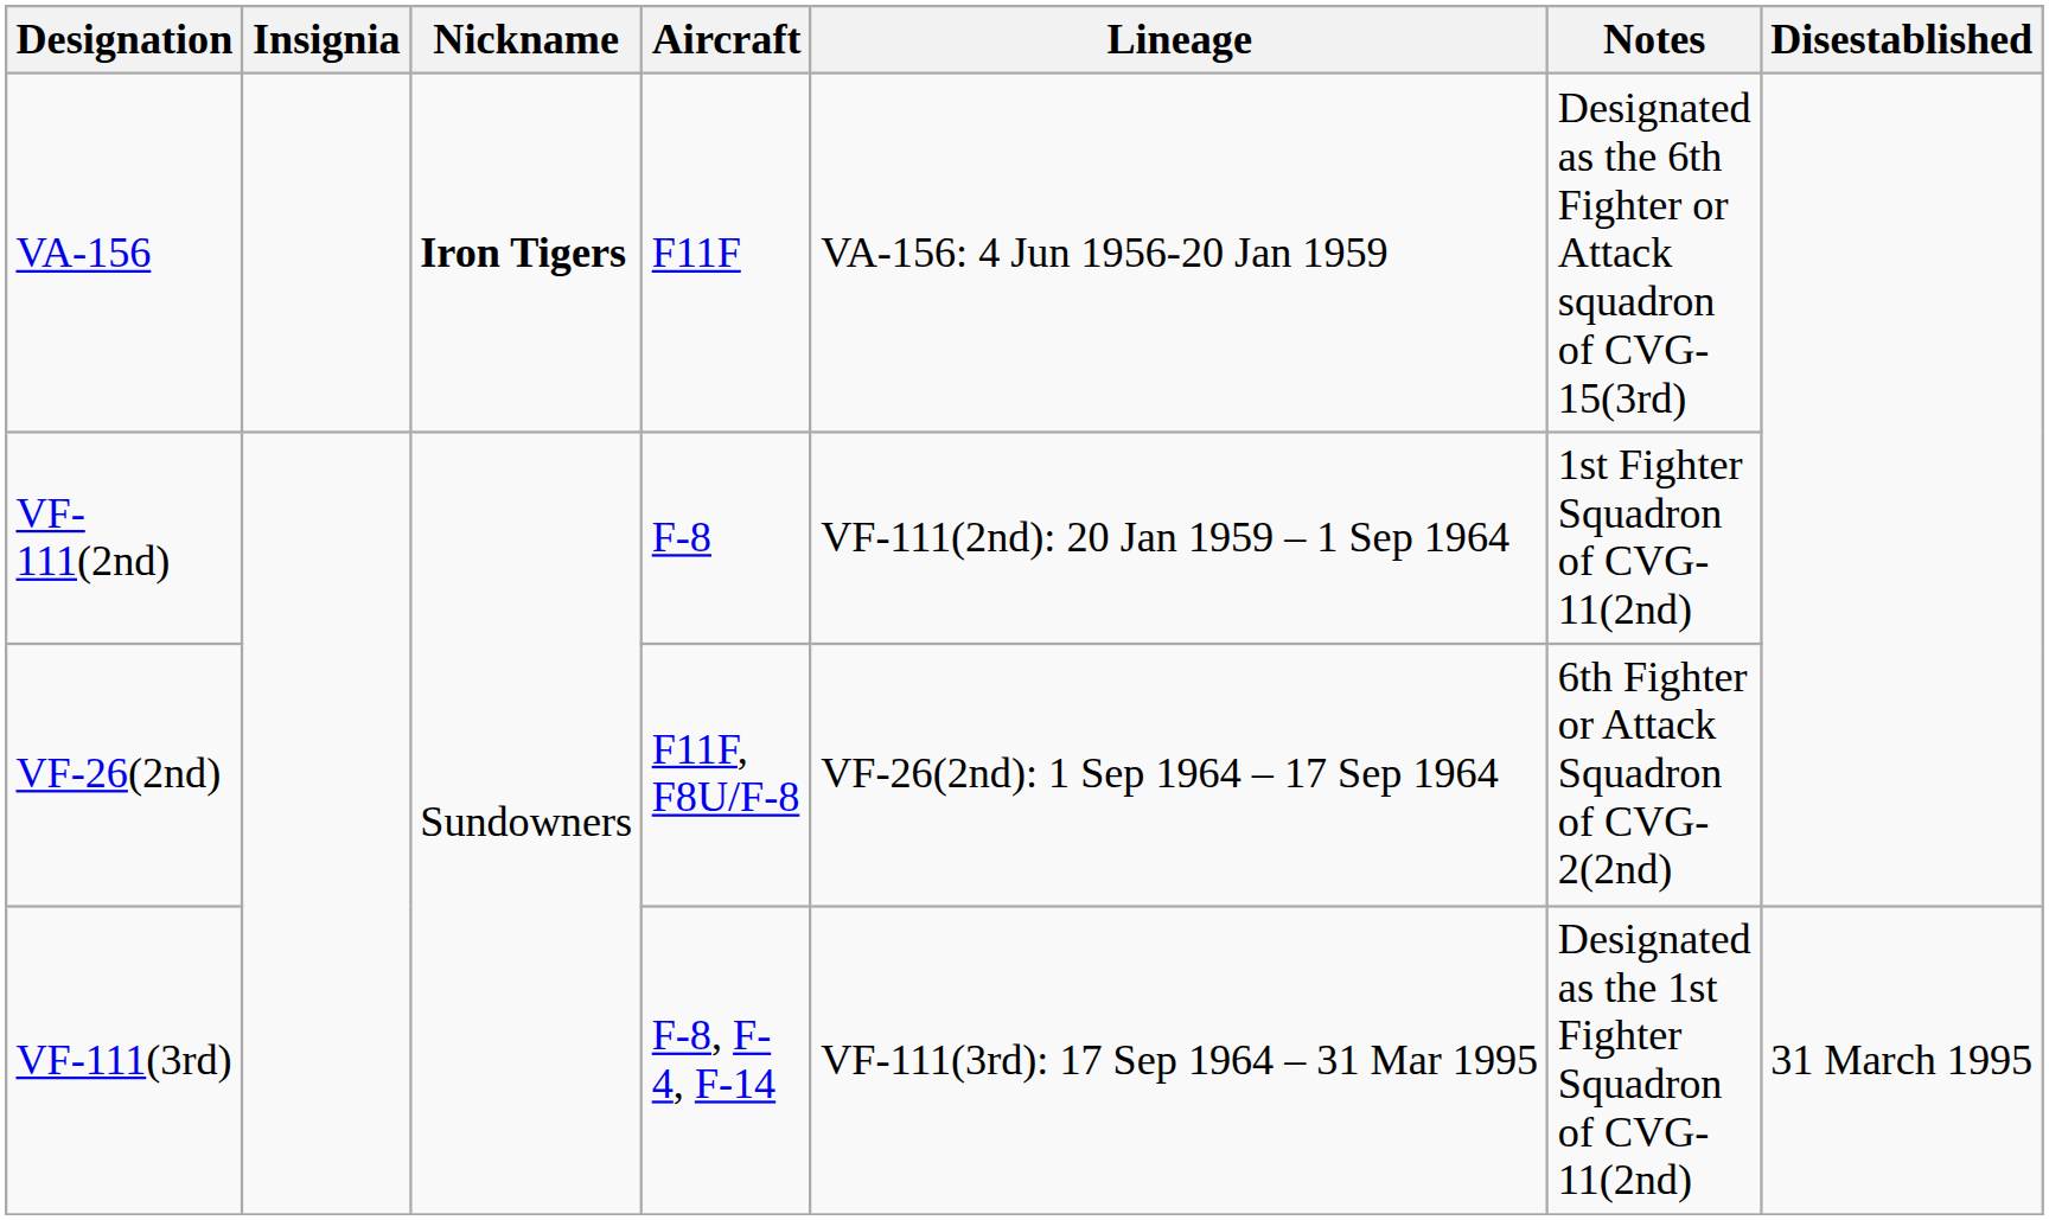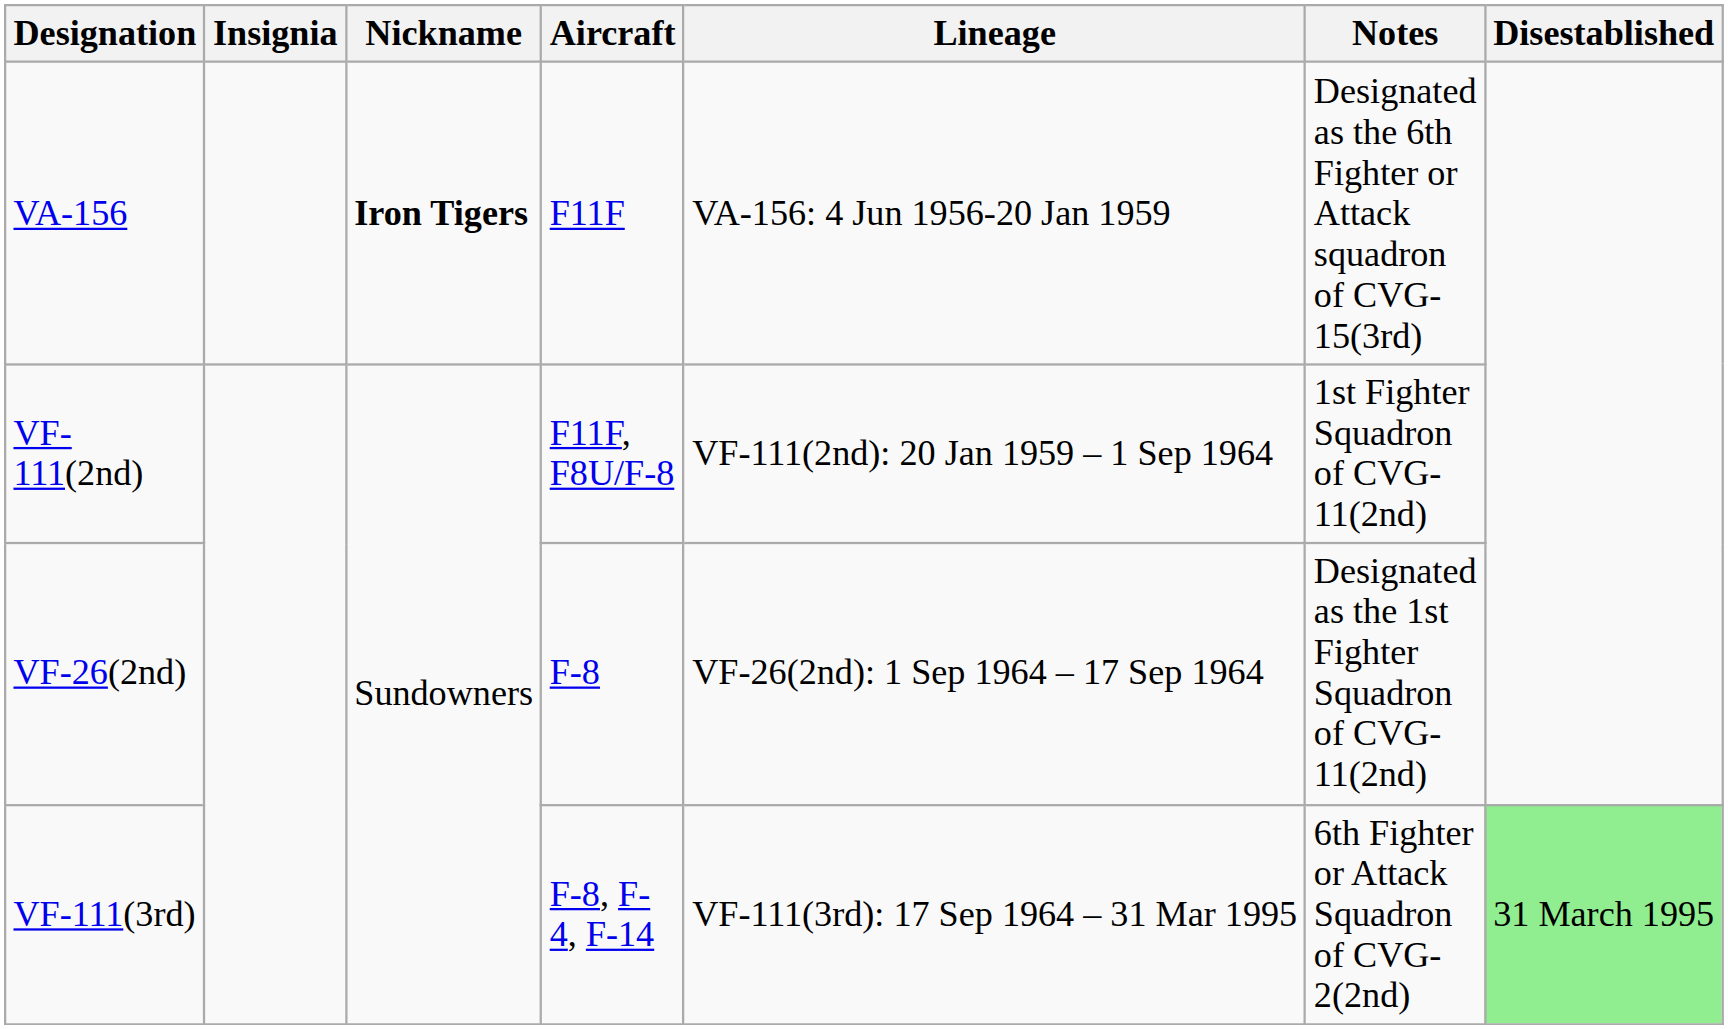VF-111(2nd) | Aircraft: F-8 -> F11F, F8U/F-8
VF-26(2nd) | Aircraft: F11F, F8U/F-8 -> F-8
VF-26(2nd) | Notes: 6th Fighter or Attack Squadron of CVG-2(2nd) -> Designated as the 1st Fighter Squadron of CVG-11(2nd)
VF-111(3rd) | Notes: Designated as the 1st Fighter Squadron of CVG-11(2nd) -> 6th Fighter or Attack Squadron of CVG-2(2nd)
VF-111(3rd) | Disestablished: no background -> lightgreen background
